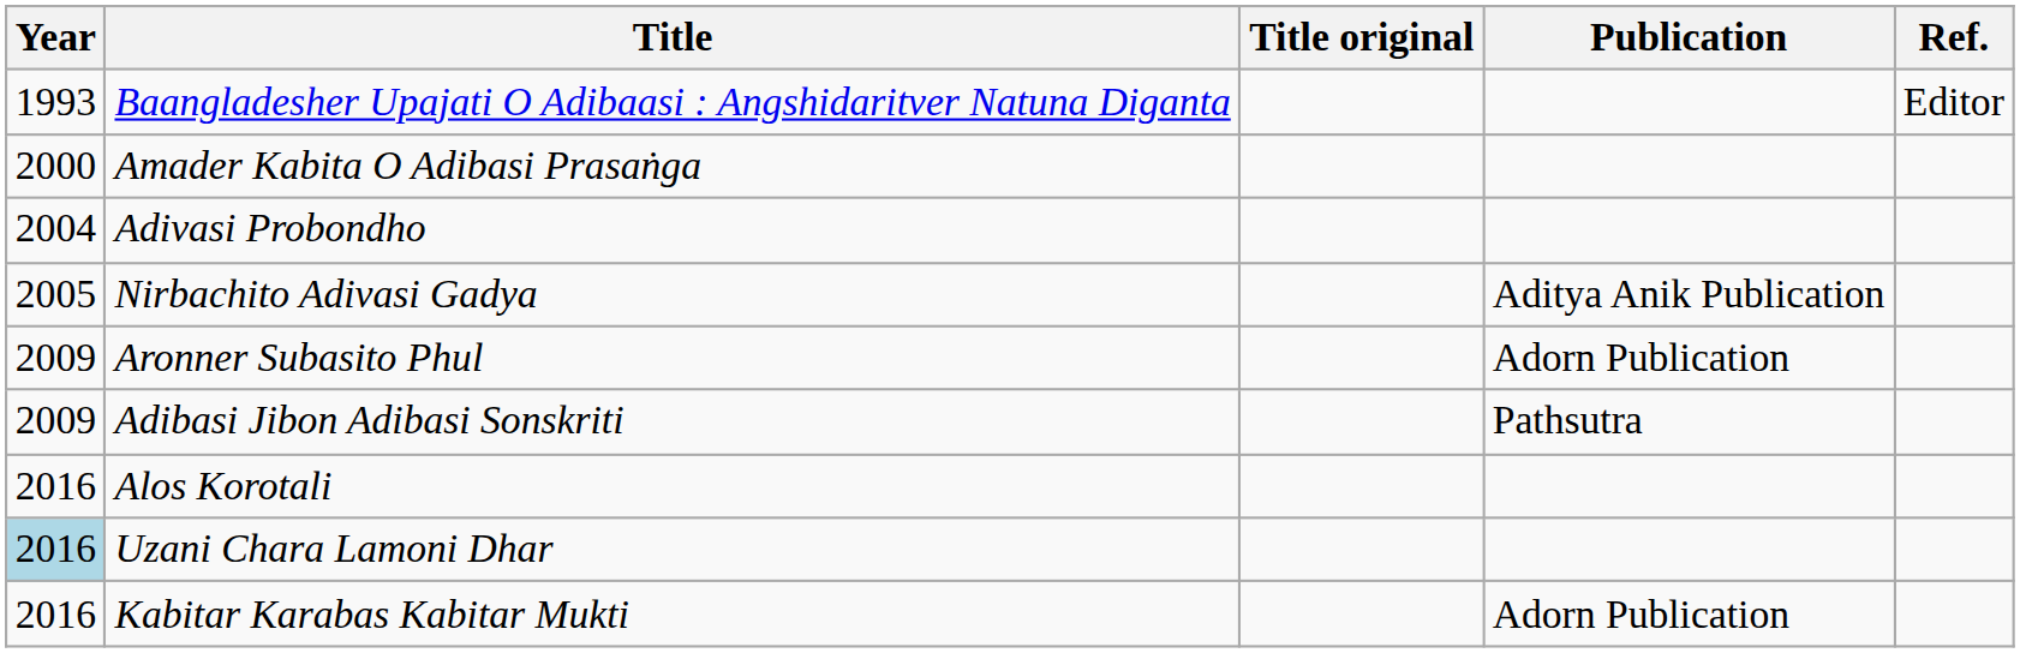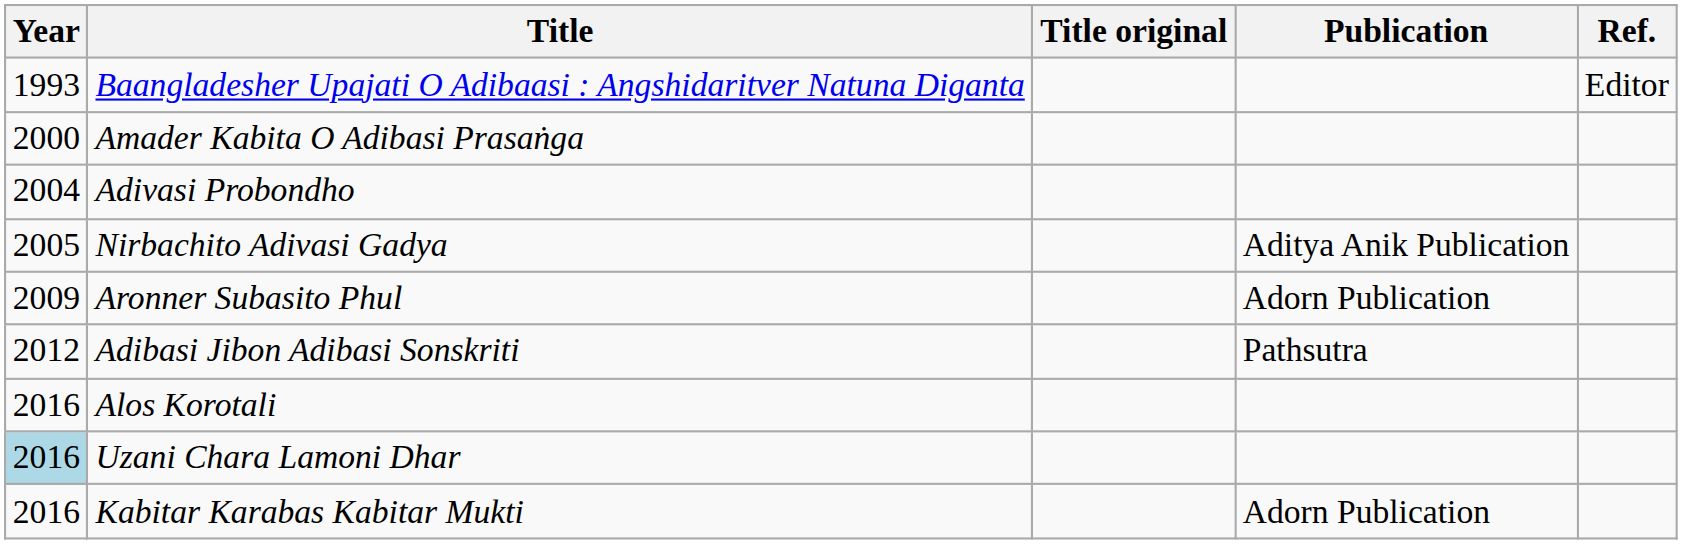Adibasi Jibon Adibasi Sonskriti | Year: 2009 -> 2012
